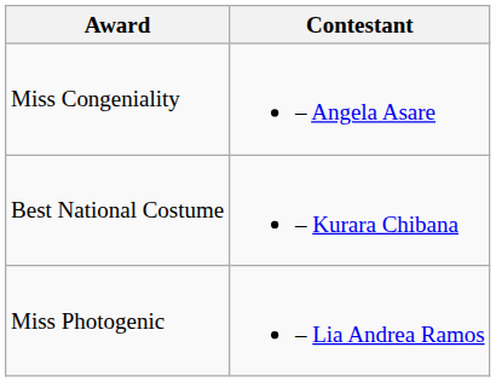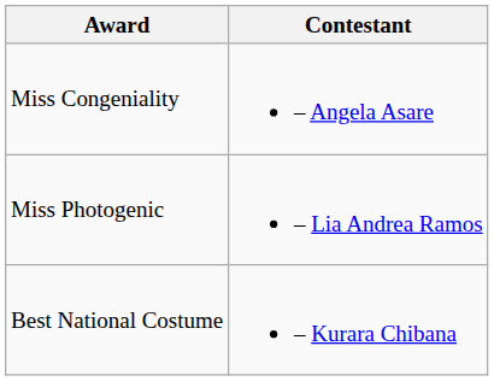rows swapped: Miss Photogenic <-> Best National Costume
